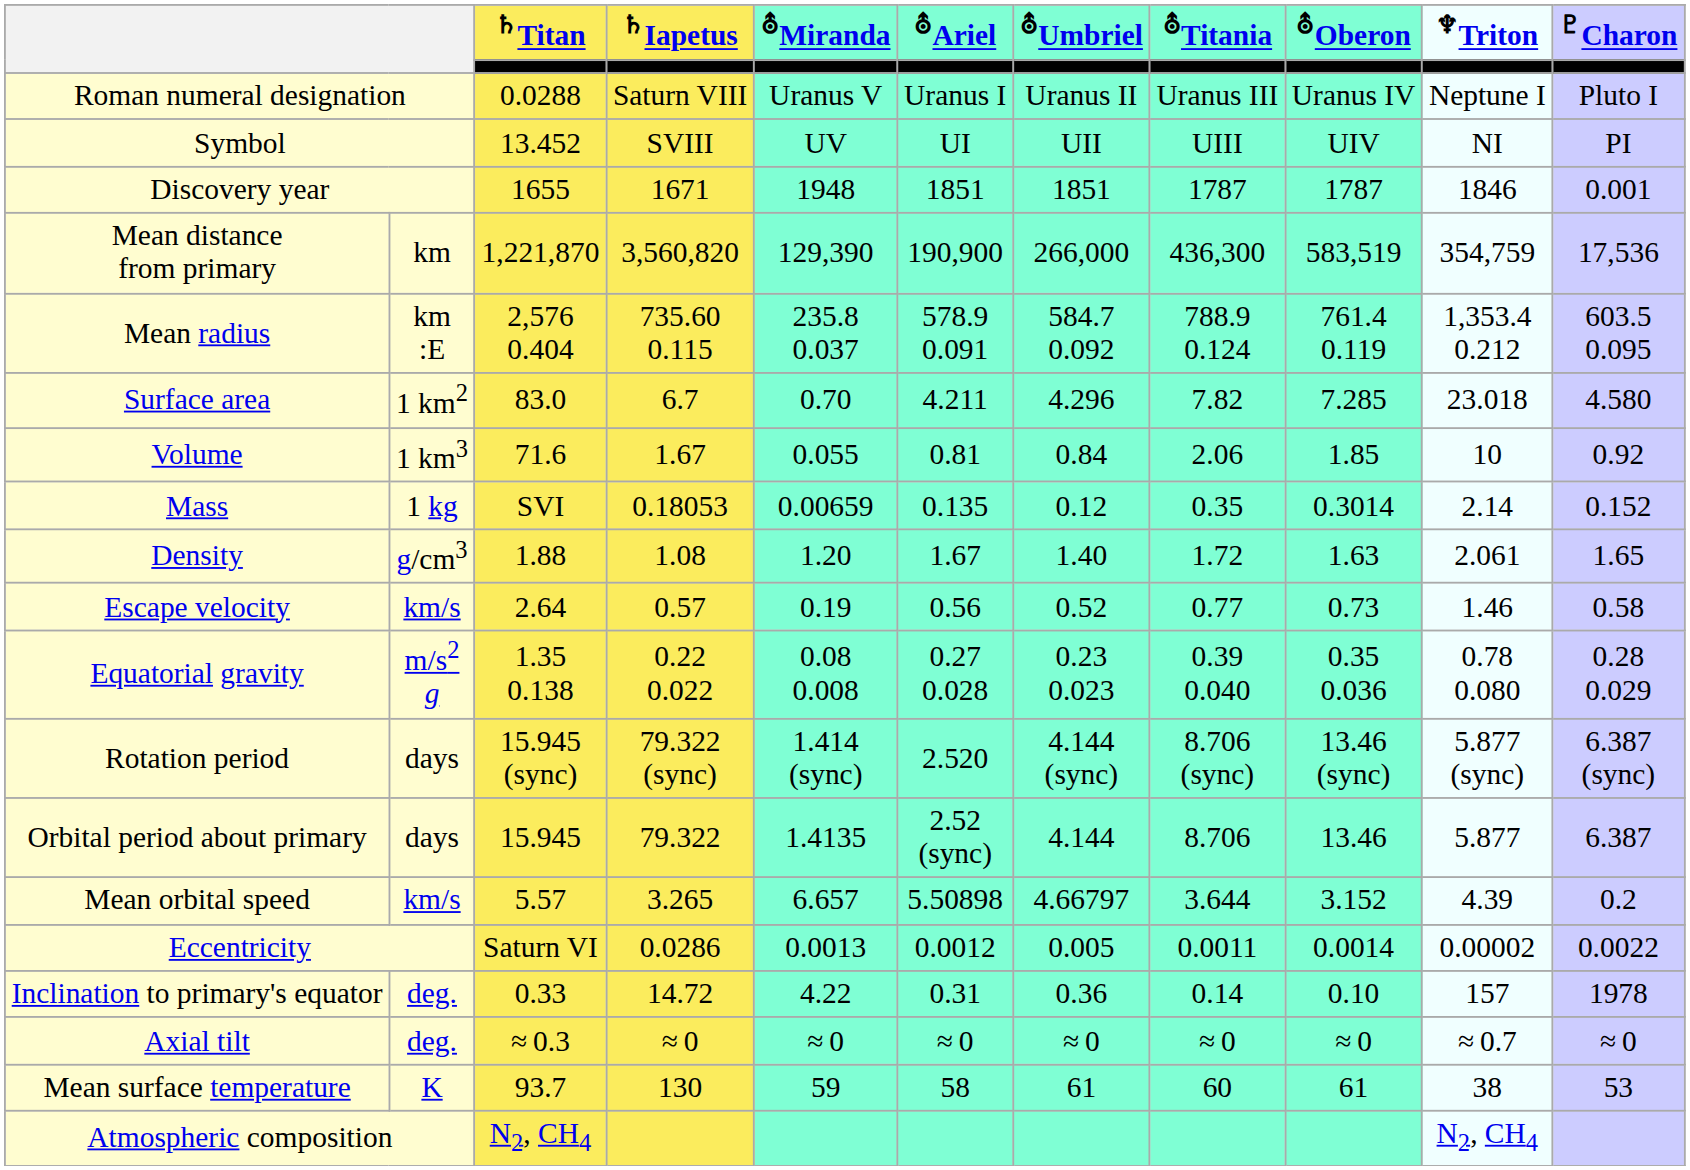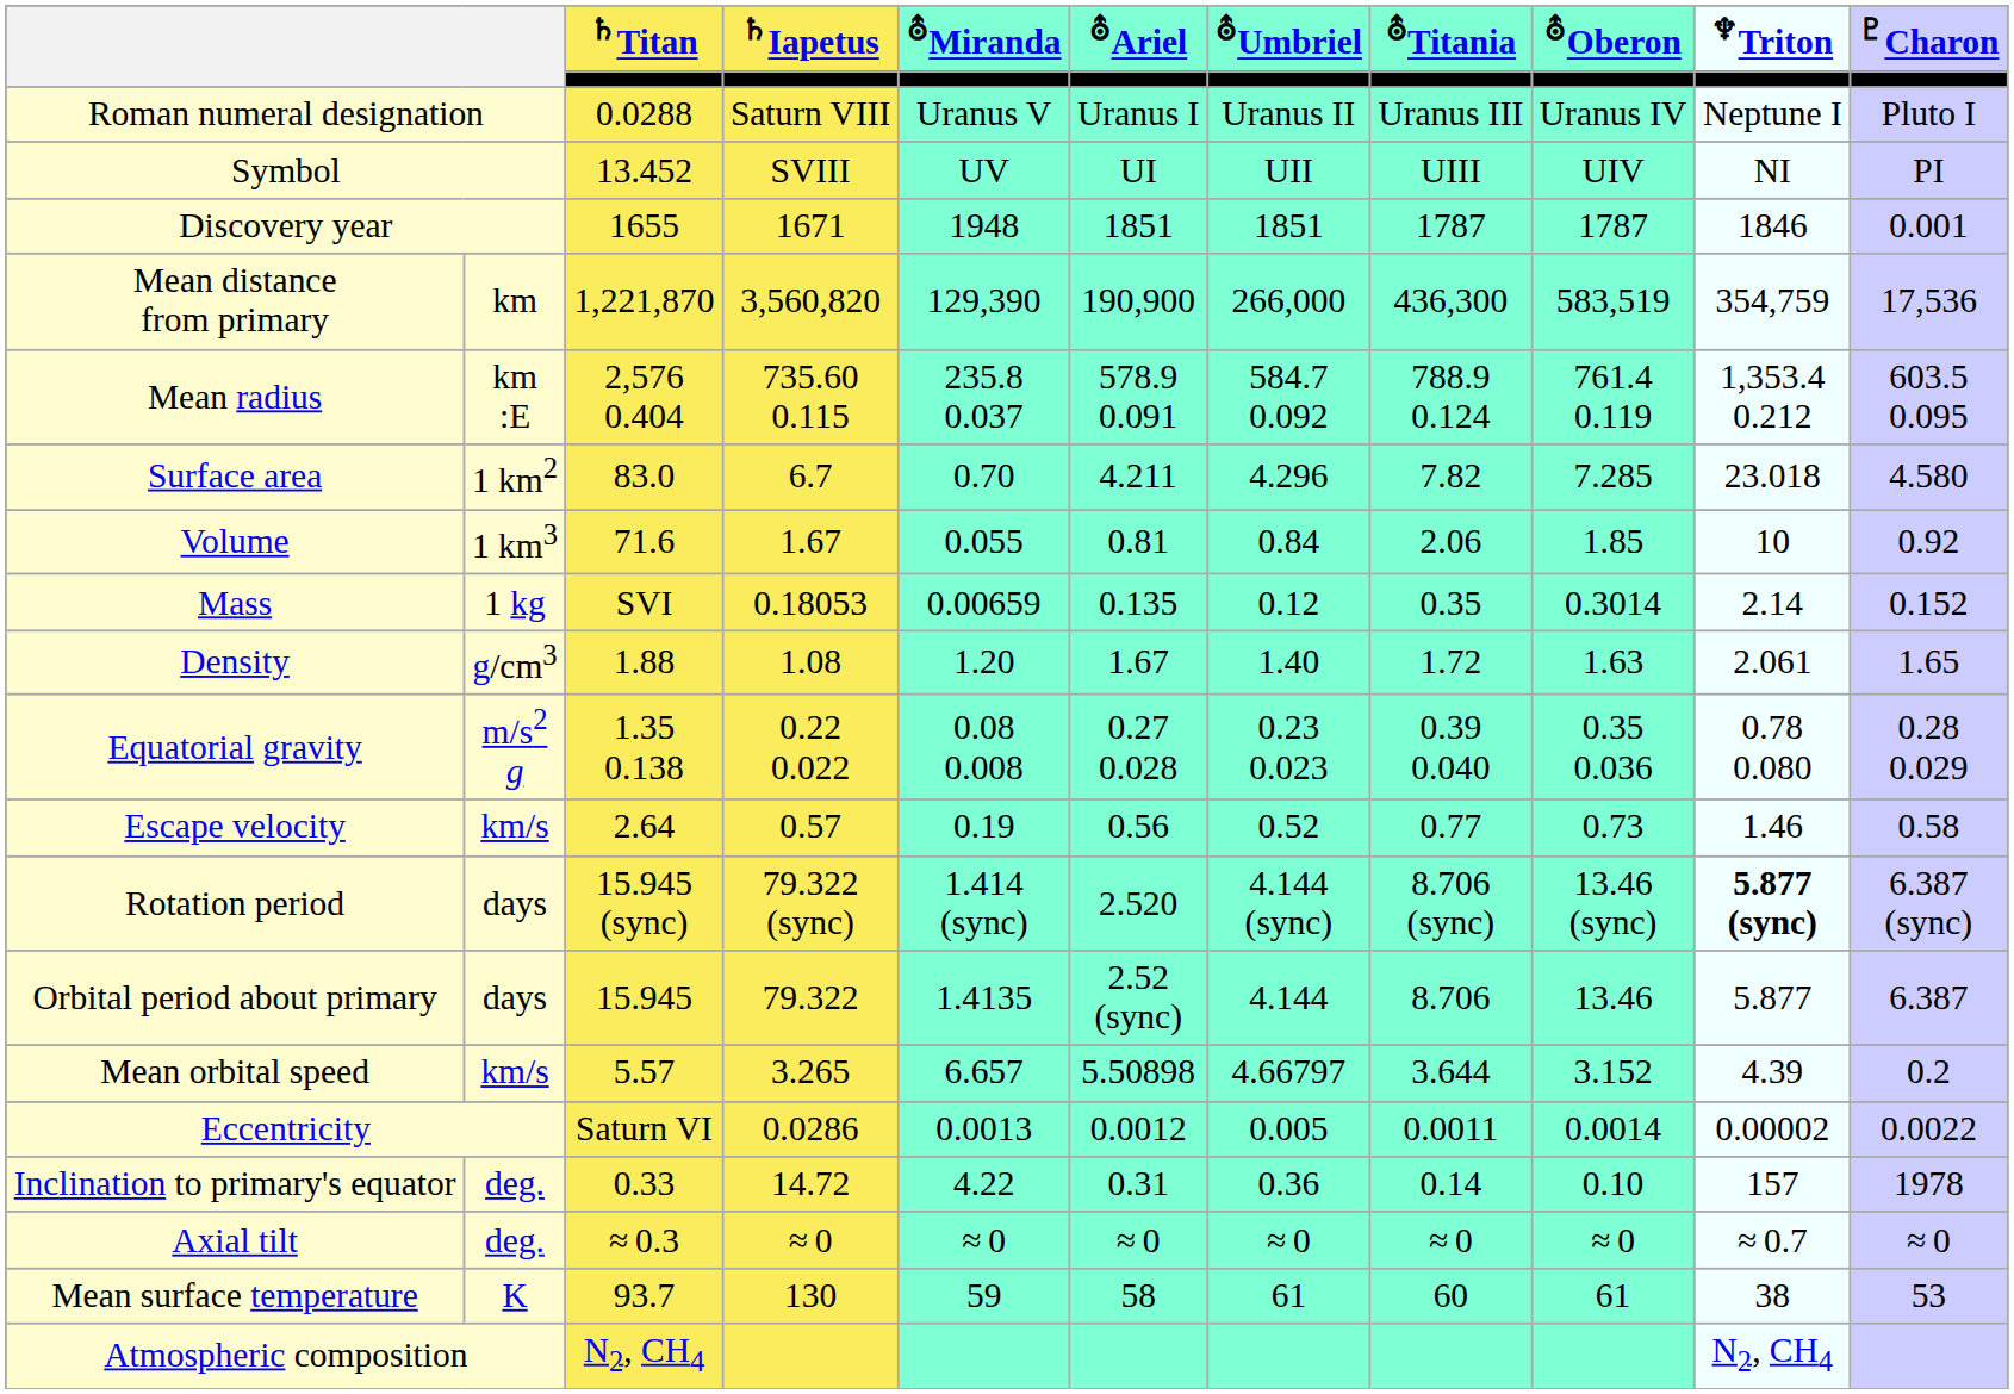rows swapped: Equatorial gravity <-> Escape velocity
Rotation period | ♆Triton: normal -> bold
